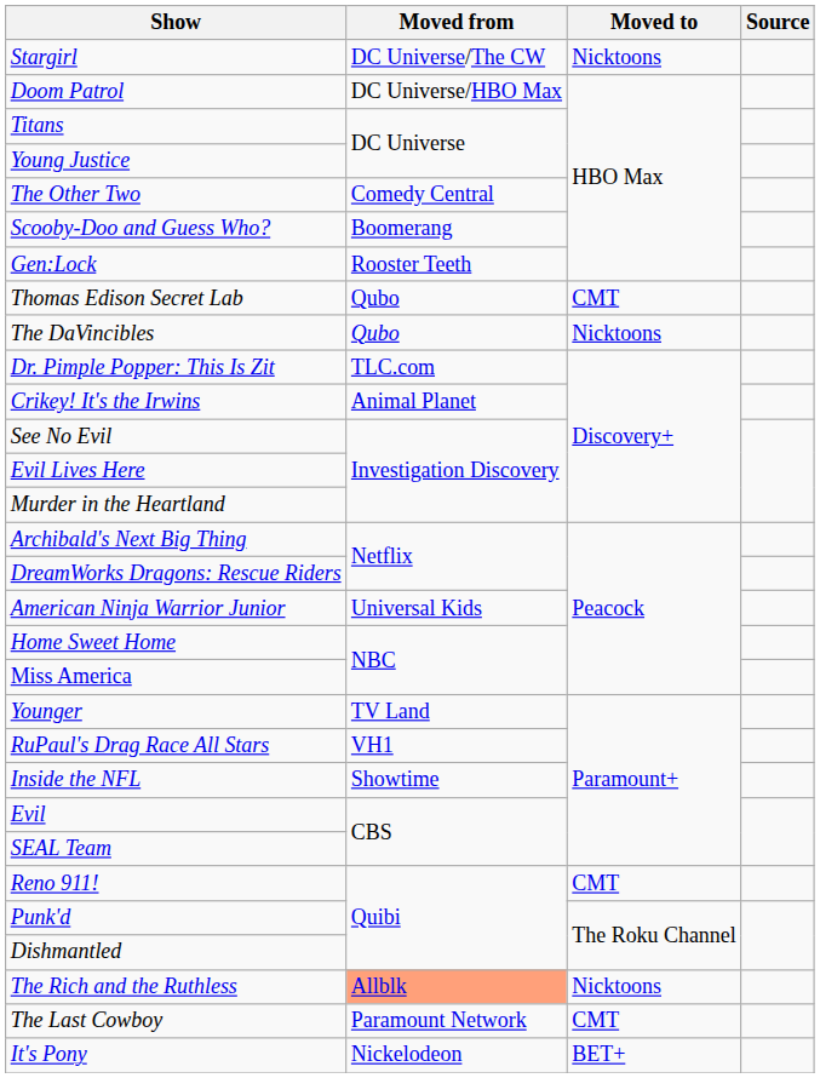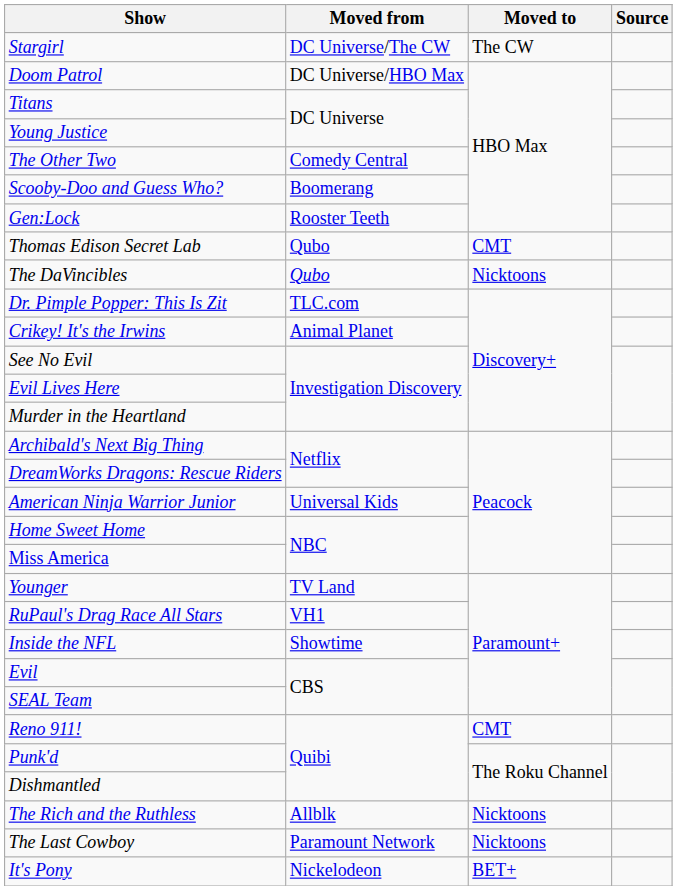Stargirl | Moved to: Nicktoons -> The CW
The Rich and the Ruthless | Moved from: lightsalmon background -> no background
The Last Cowboy | Moved to: CMT -> Nicktoons
